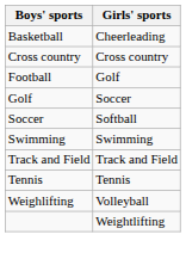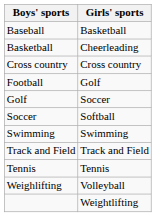+ row: Baseball | Basketball
